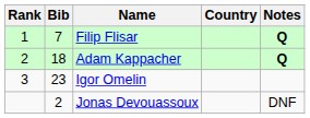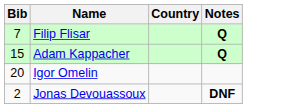- column: Rank | 1 | 2 | 3
Adam Kappacher | Bib: 18 -> 15
Igor Omelin | Bib: 23 -> 20
Jonas Devouassoux | Notes: normal -> bold
